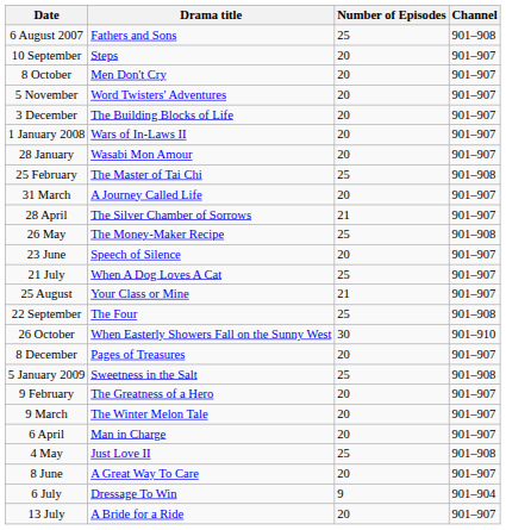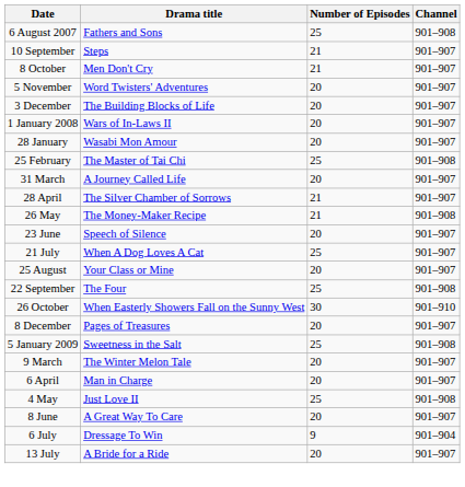10 September | Number of Episodes: 20 -> 21
8 October | Number of Episodes: 20 -> 21
26 May | Number of Episodes: 25 -> 21
25 August | Number of Episodes: 21 -> 20
- row: 9 February | The Greatness of a Hero | 20 | 901–907
